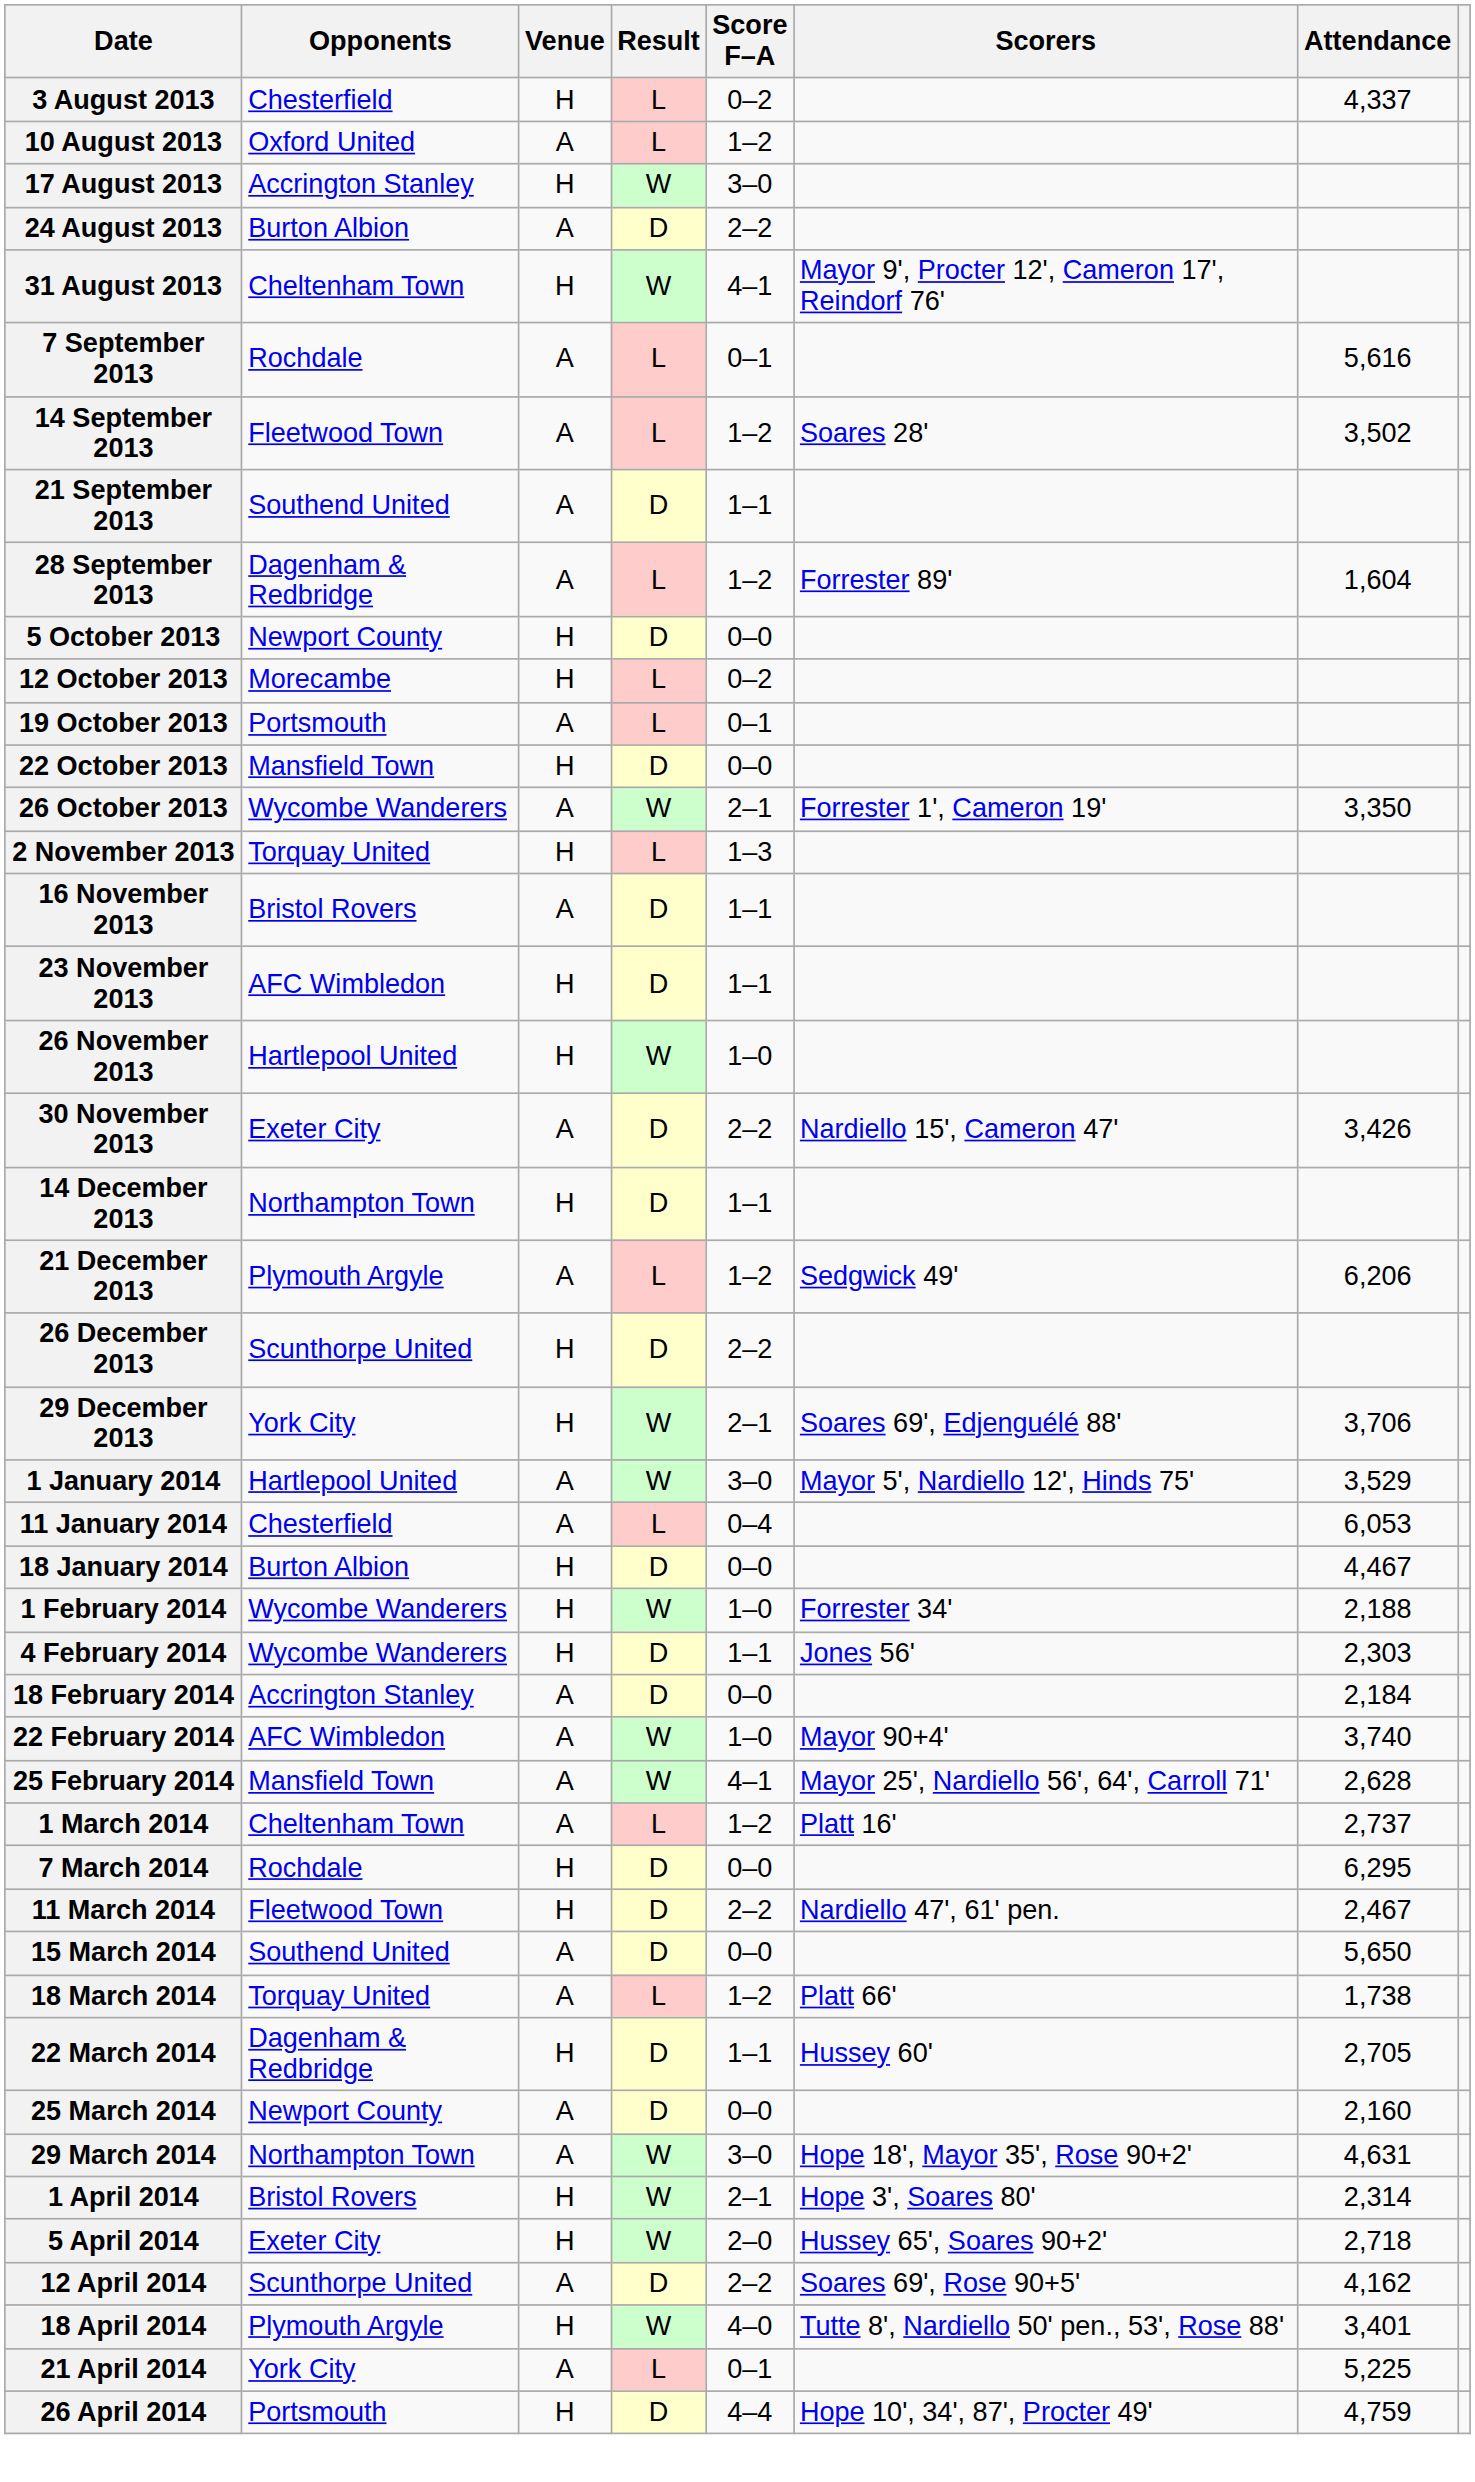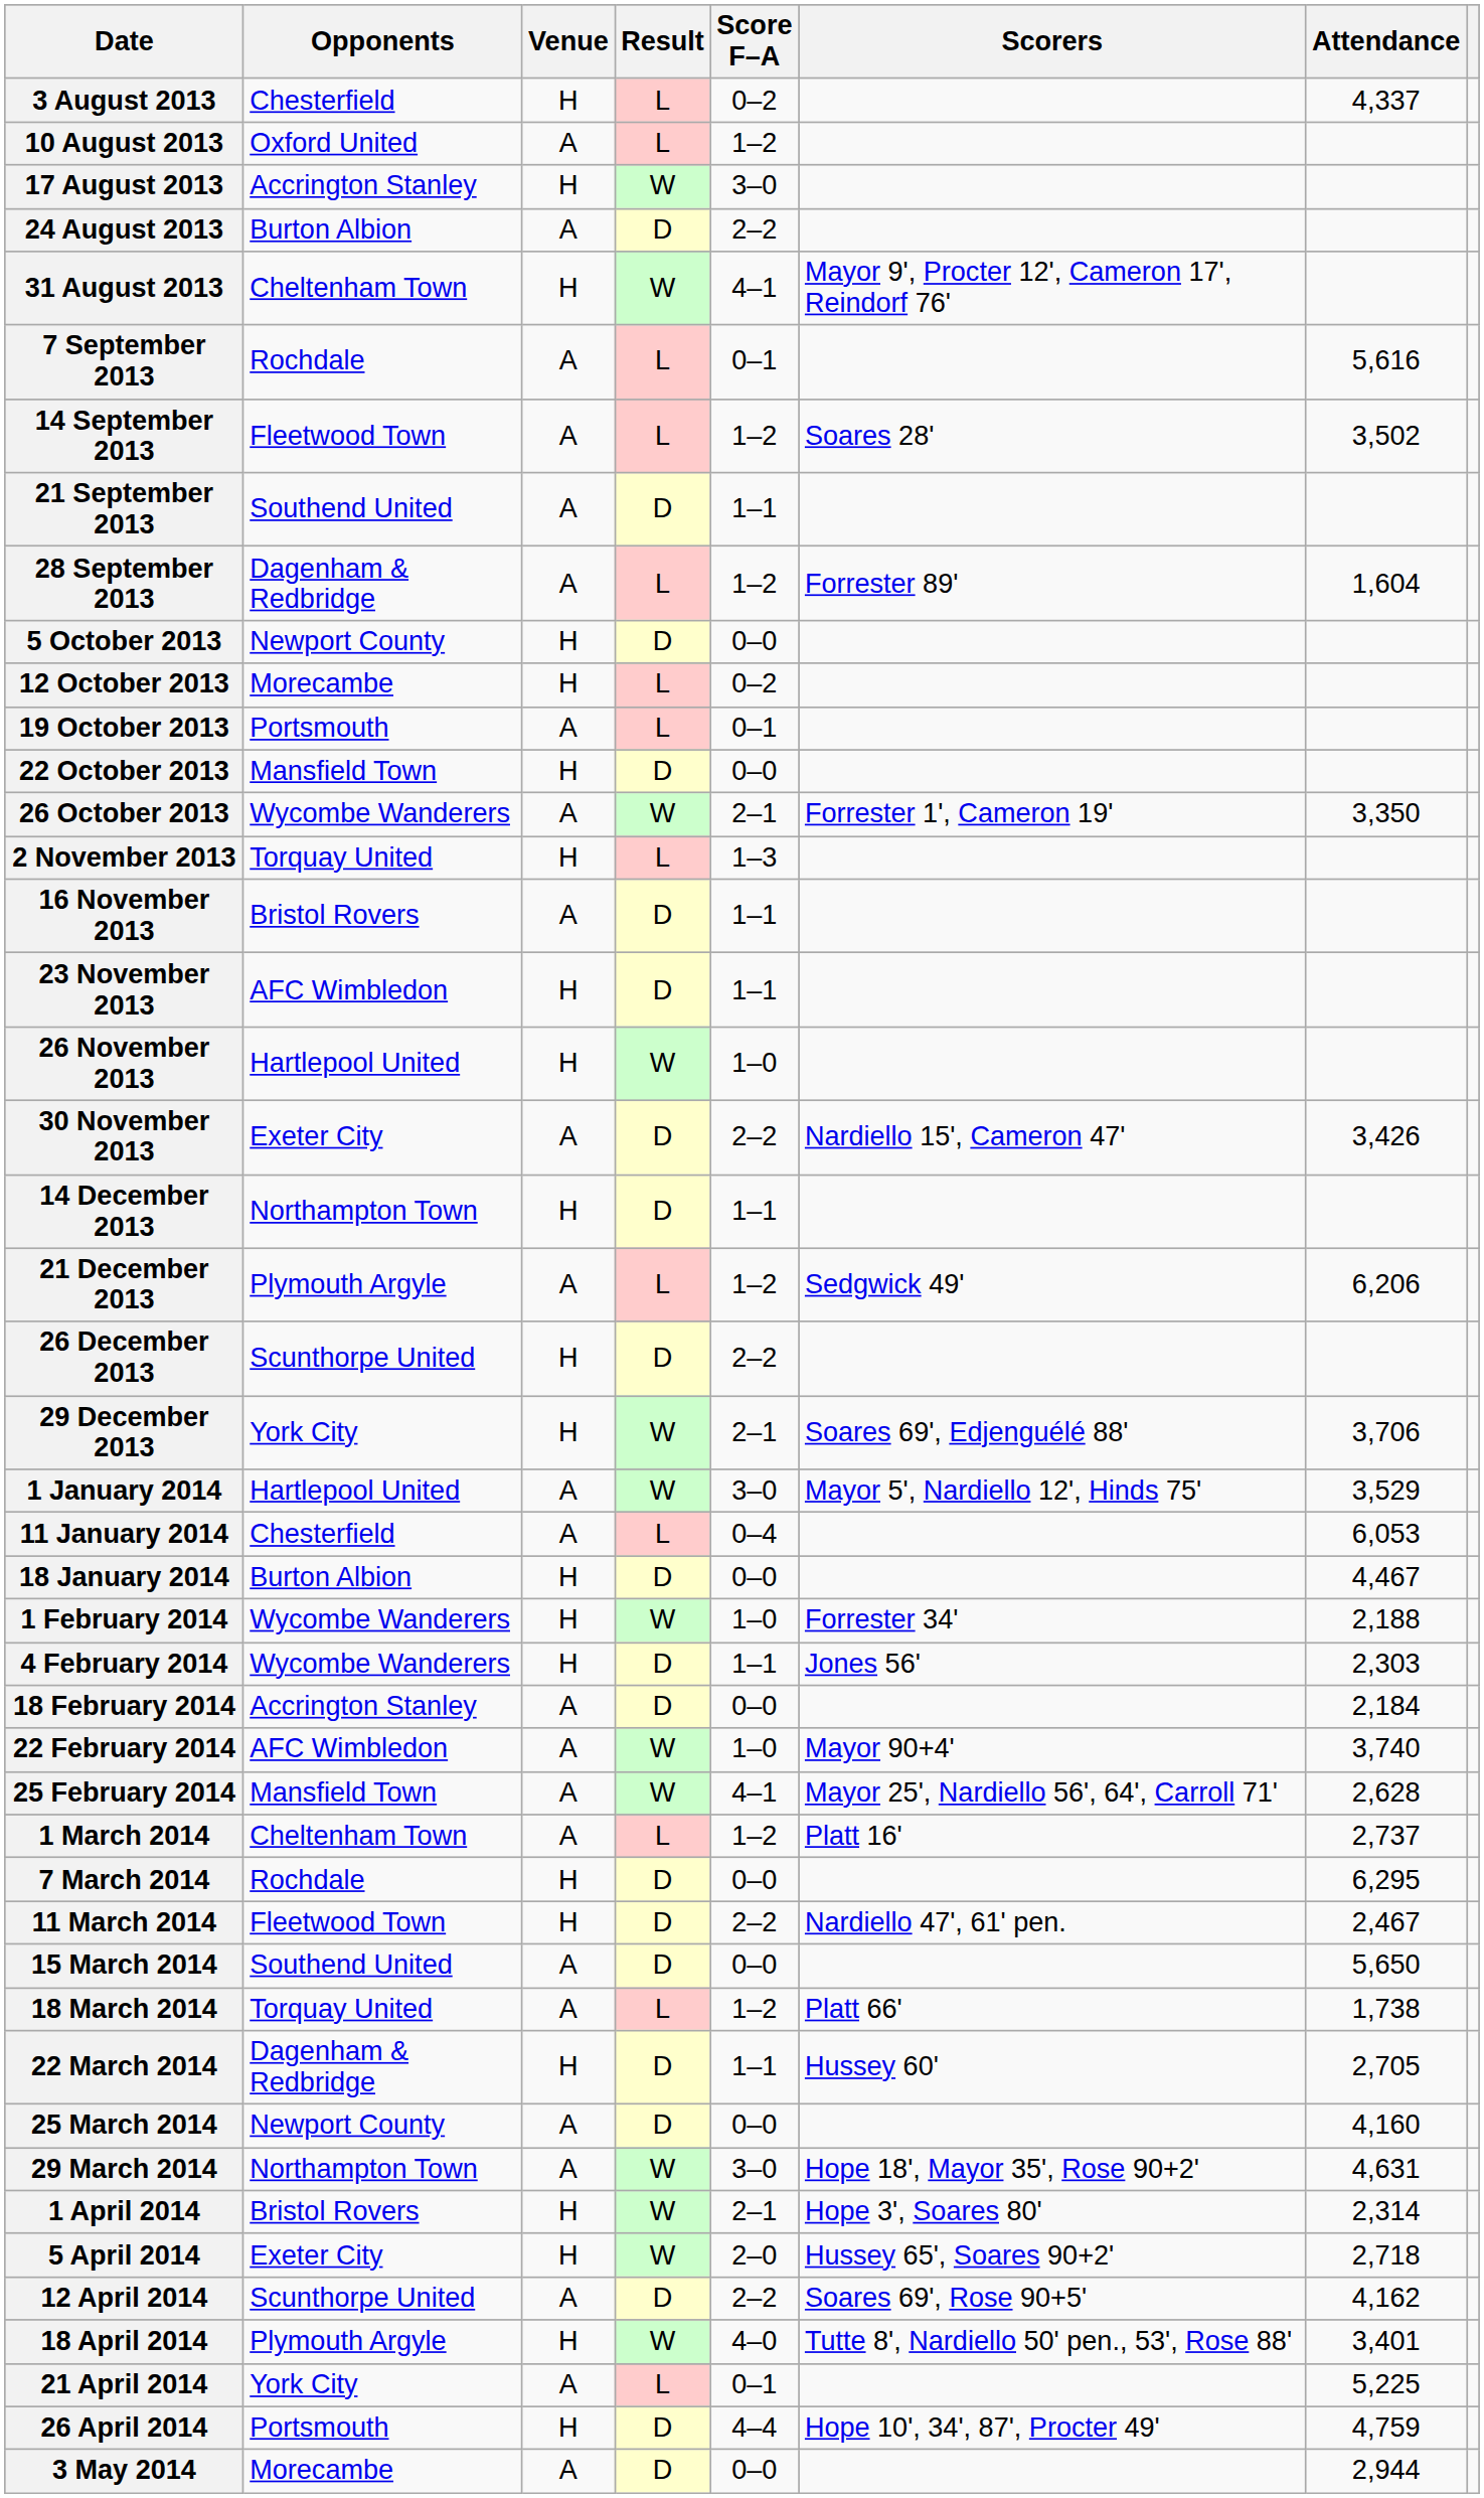25 March 2014 | Attendance: 2,160 -> 4,160
+ row: 3 May 2014 | Morecambe | A | D | 0–0 | 2,944
